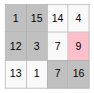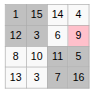12 | column 3: 7 -> 6
+ row: 8 | 10 | 11 | 5
13 | column 2: 1 -> 3
